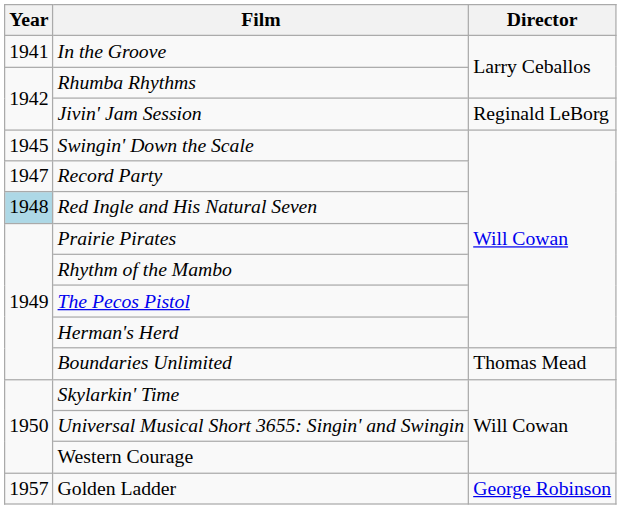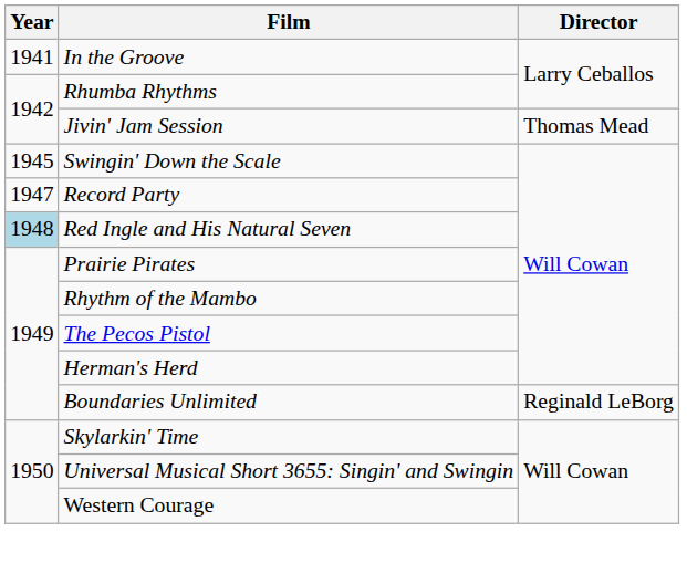Jivin' Jam Session | Director: Reginald LeBorg -> Thomas Mead
Boundaries Unlimited | Director: Thomas Mead -> Reginald LeBorg
- row: 1957 | Golden Ladder | George Robinson
